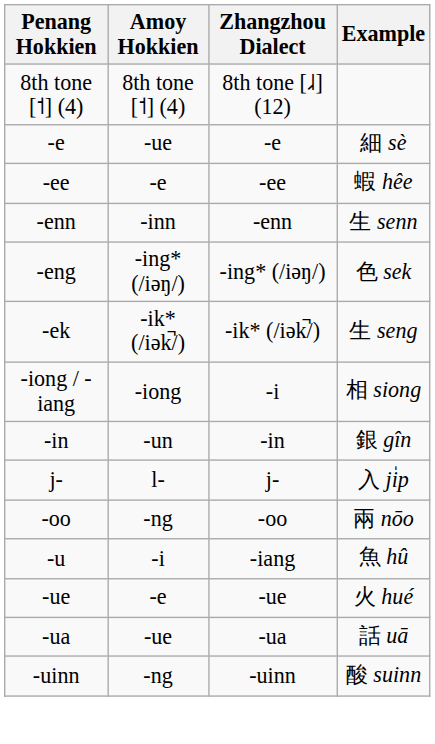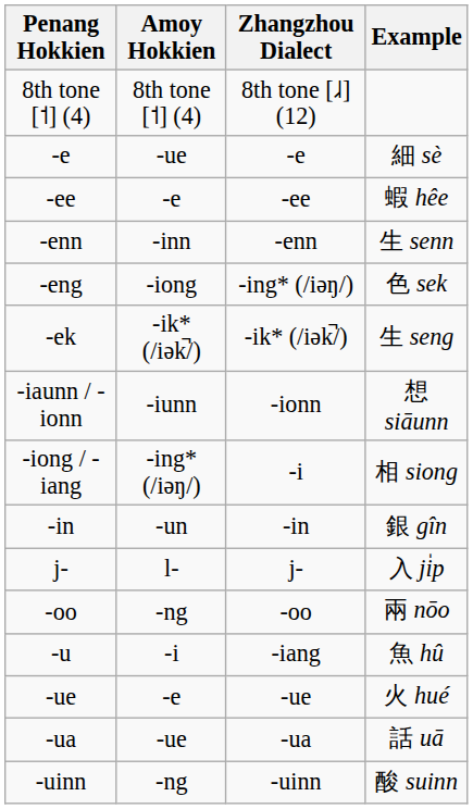-eng | Amoy Hokkien: -ing* (/iəŋ/) -> -iong
+ row: -iaunn / -ionn | -iunn | -ionn | 想 siāunn
-iong / -iang | Amoy Hokkien: -iong -> -ing* (/iəŋ/)
